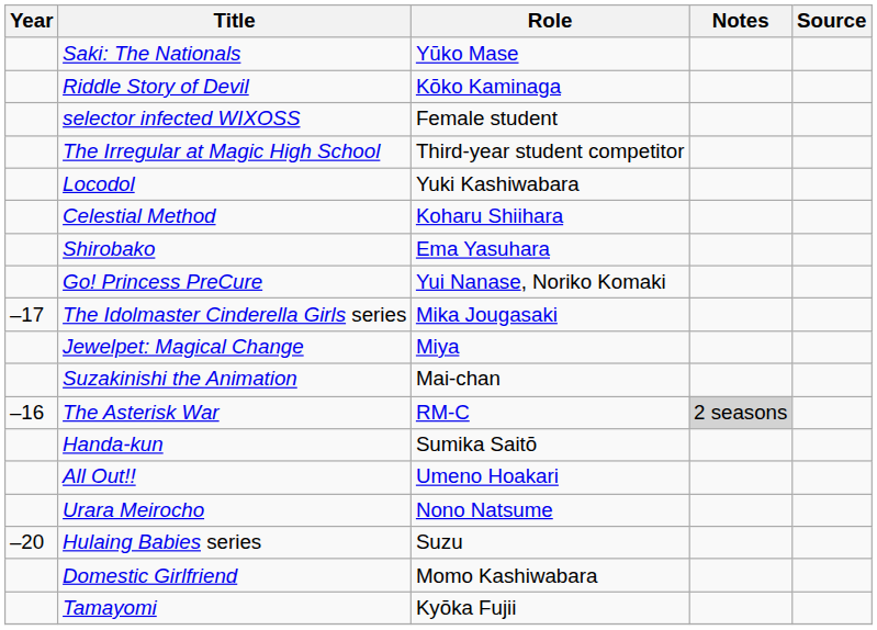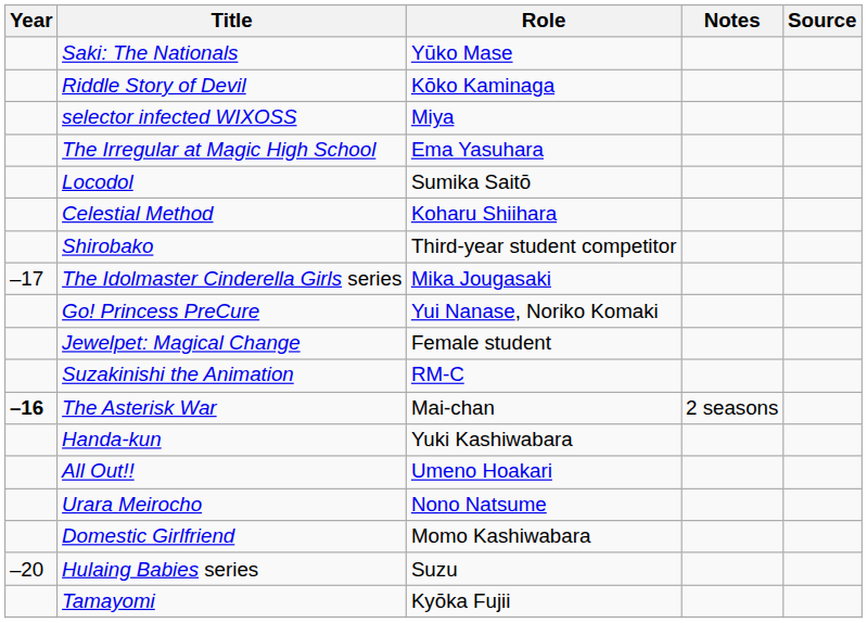selector infected WIXOSS | Role: Female student -> Miya
The Irregular at Magic High School | Role: Third-year student competitor -> Ema Yasuhara
Locodol | Role: Yuki Kashiwabara -> Sumika Saitō
Shirobako | Role: Ema Yasuhara -> Third-year student competitor
rows swapped: The Idolmaster Cinderella Girls series <-> Go! Princess PreCure
Jewelpet: Magical Change | Role: Miya -> Female student
Suzakinishi the Animation | Role: Mai-chan -> RM-C
The Asterisk War | Year: normal -> bold
The Asterisk War | Role: RM-C -> Mai-chan
The Asterisk War | Notes: lightgrey background -> no background
Handa-kun | Role: Sumika Saitō -> Yuki Kashiwabara
rows swapped: Hulaing Babies series <-> Domestic Girlfriend
